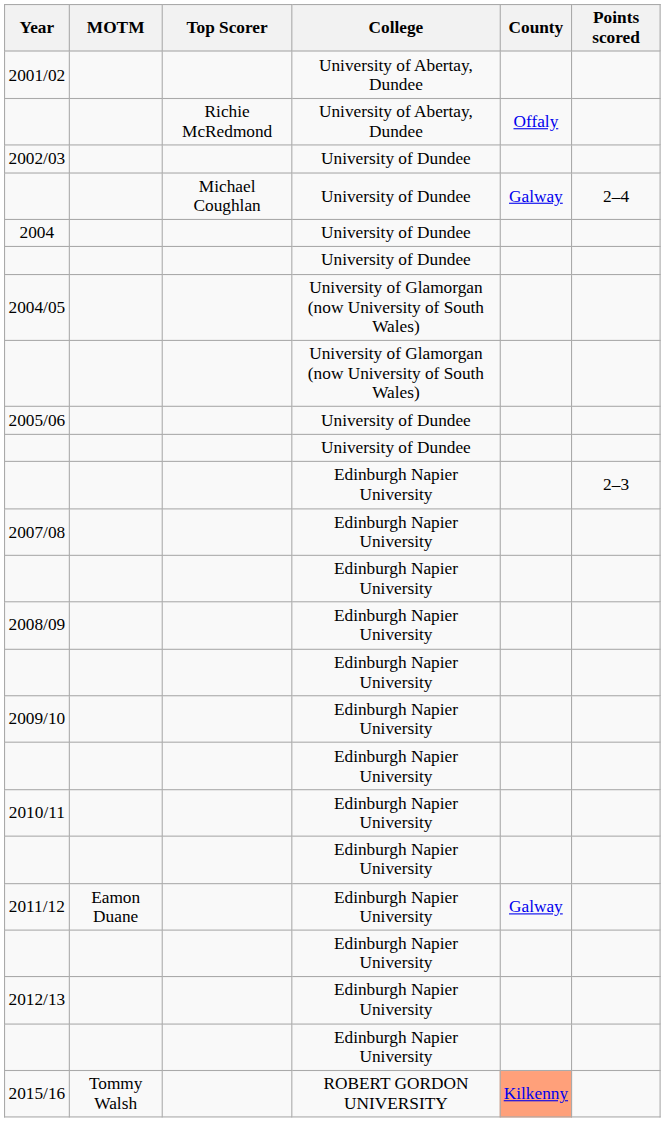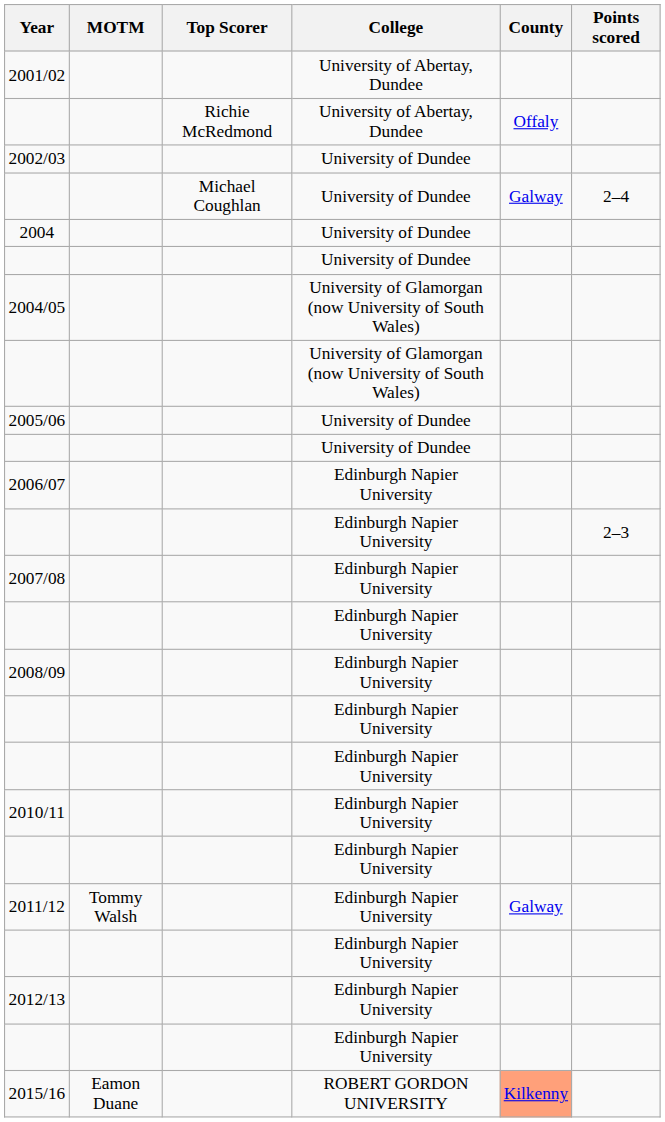+ row: 2006/07 | Edinburgh Napier University
- row: 2009/10 | Edinburgh Napier University
2011/12 | MOTM: Eamon Duane -> Tommy Walsh
2015/16 | MOTM: Tommy Walsh -> Eamon Duane
